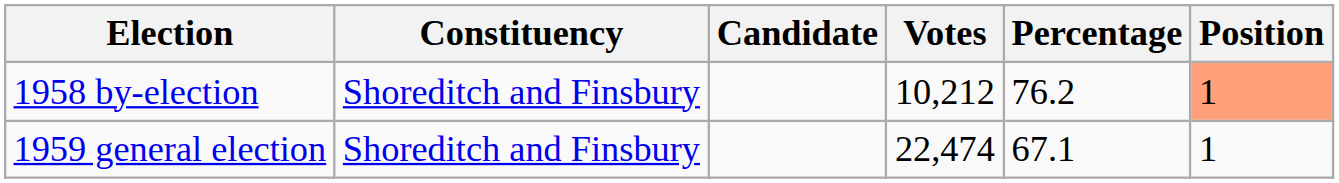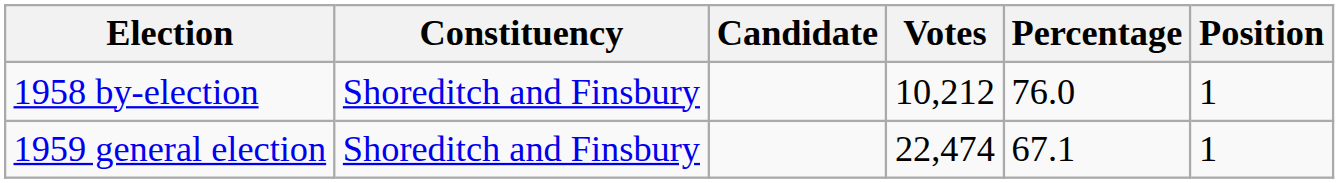1958 by-election | Percentage: 76.2 -> 76.0
1958 by-election | Position: lightsalmon background -> no background
